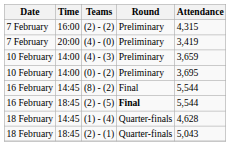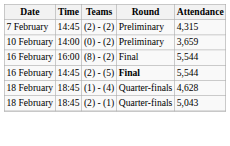(2) - (2) | Time: 16:00 -> 14:45
- row: 7 February | 20:00 | (4) - (0) | Preliminary | 3,419
- row: 10 February | 14:00 | (4) - (3) | Preliminary | 3,659
(0) - (2) | Attendance: 3,695 -> 3,659
(8) - (2) | Time: 14:45 -> 16:00
(2) - (5) | Time: 18:45 -> 14:45
(1) - (4) | Time: 14:45 -> 18:45
